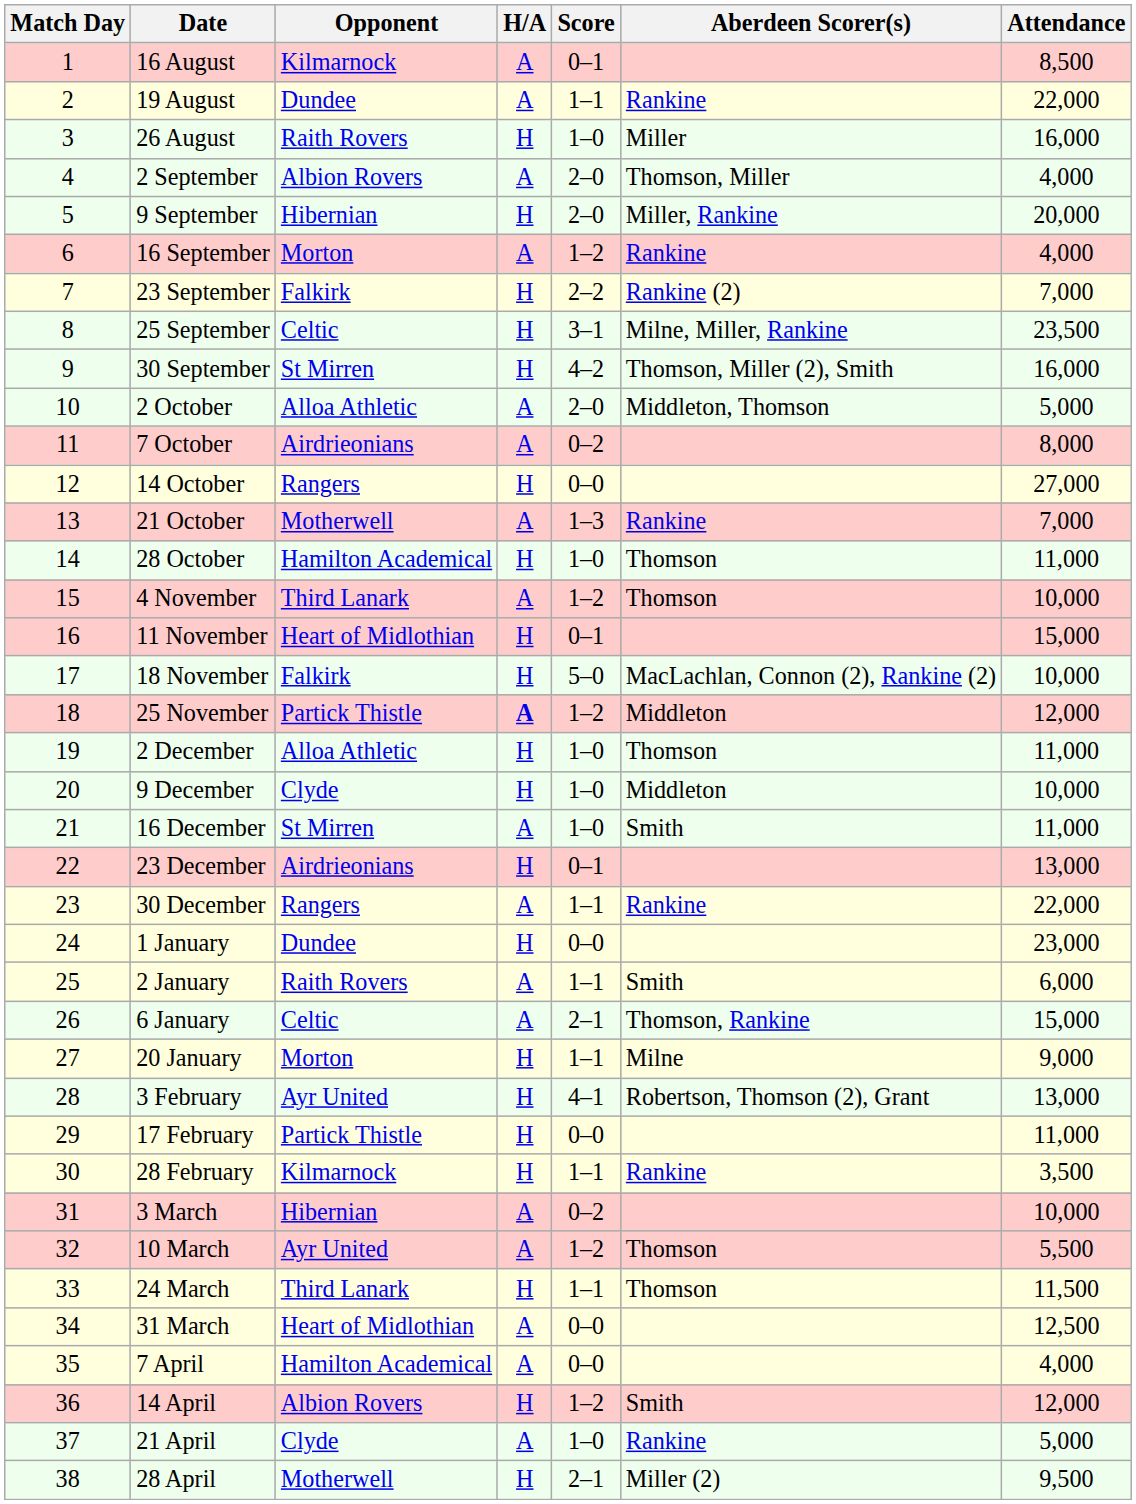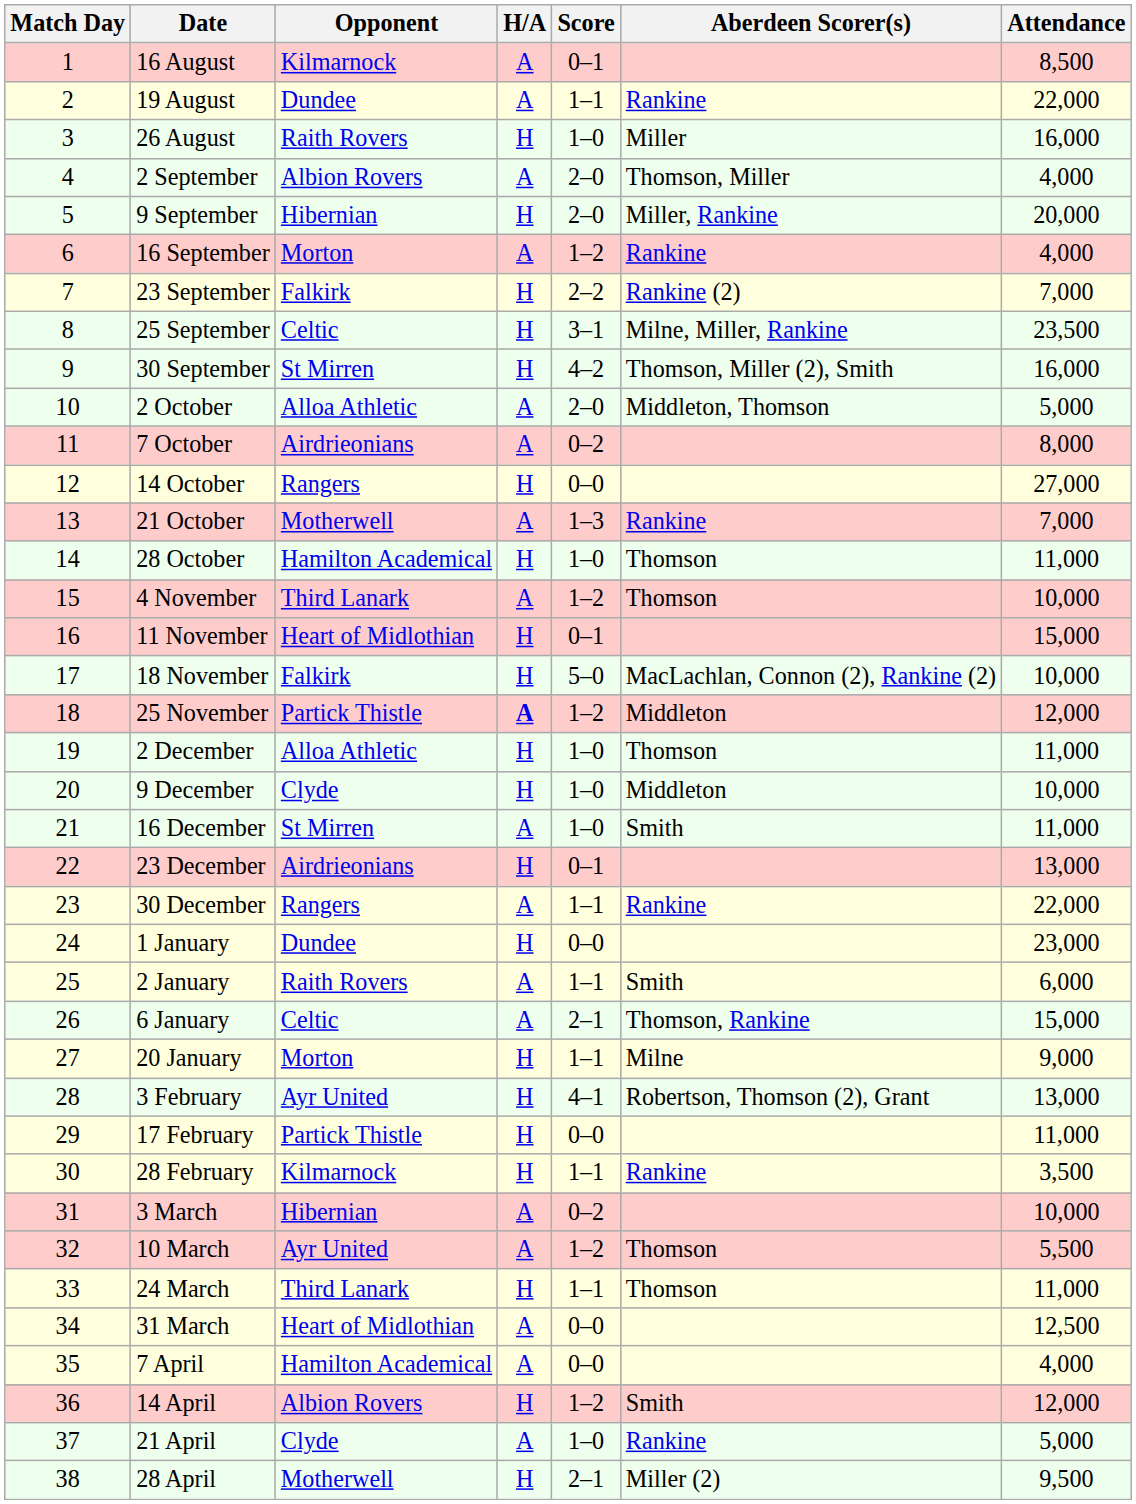24 March | Attendance: 11,500 -> 11,000
